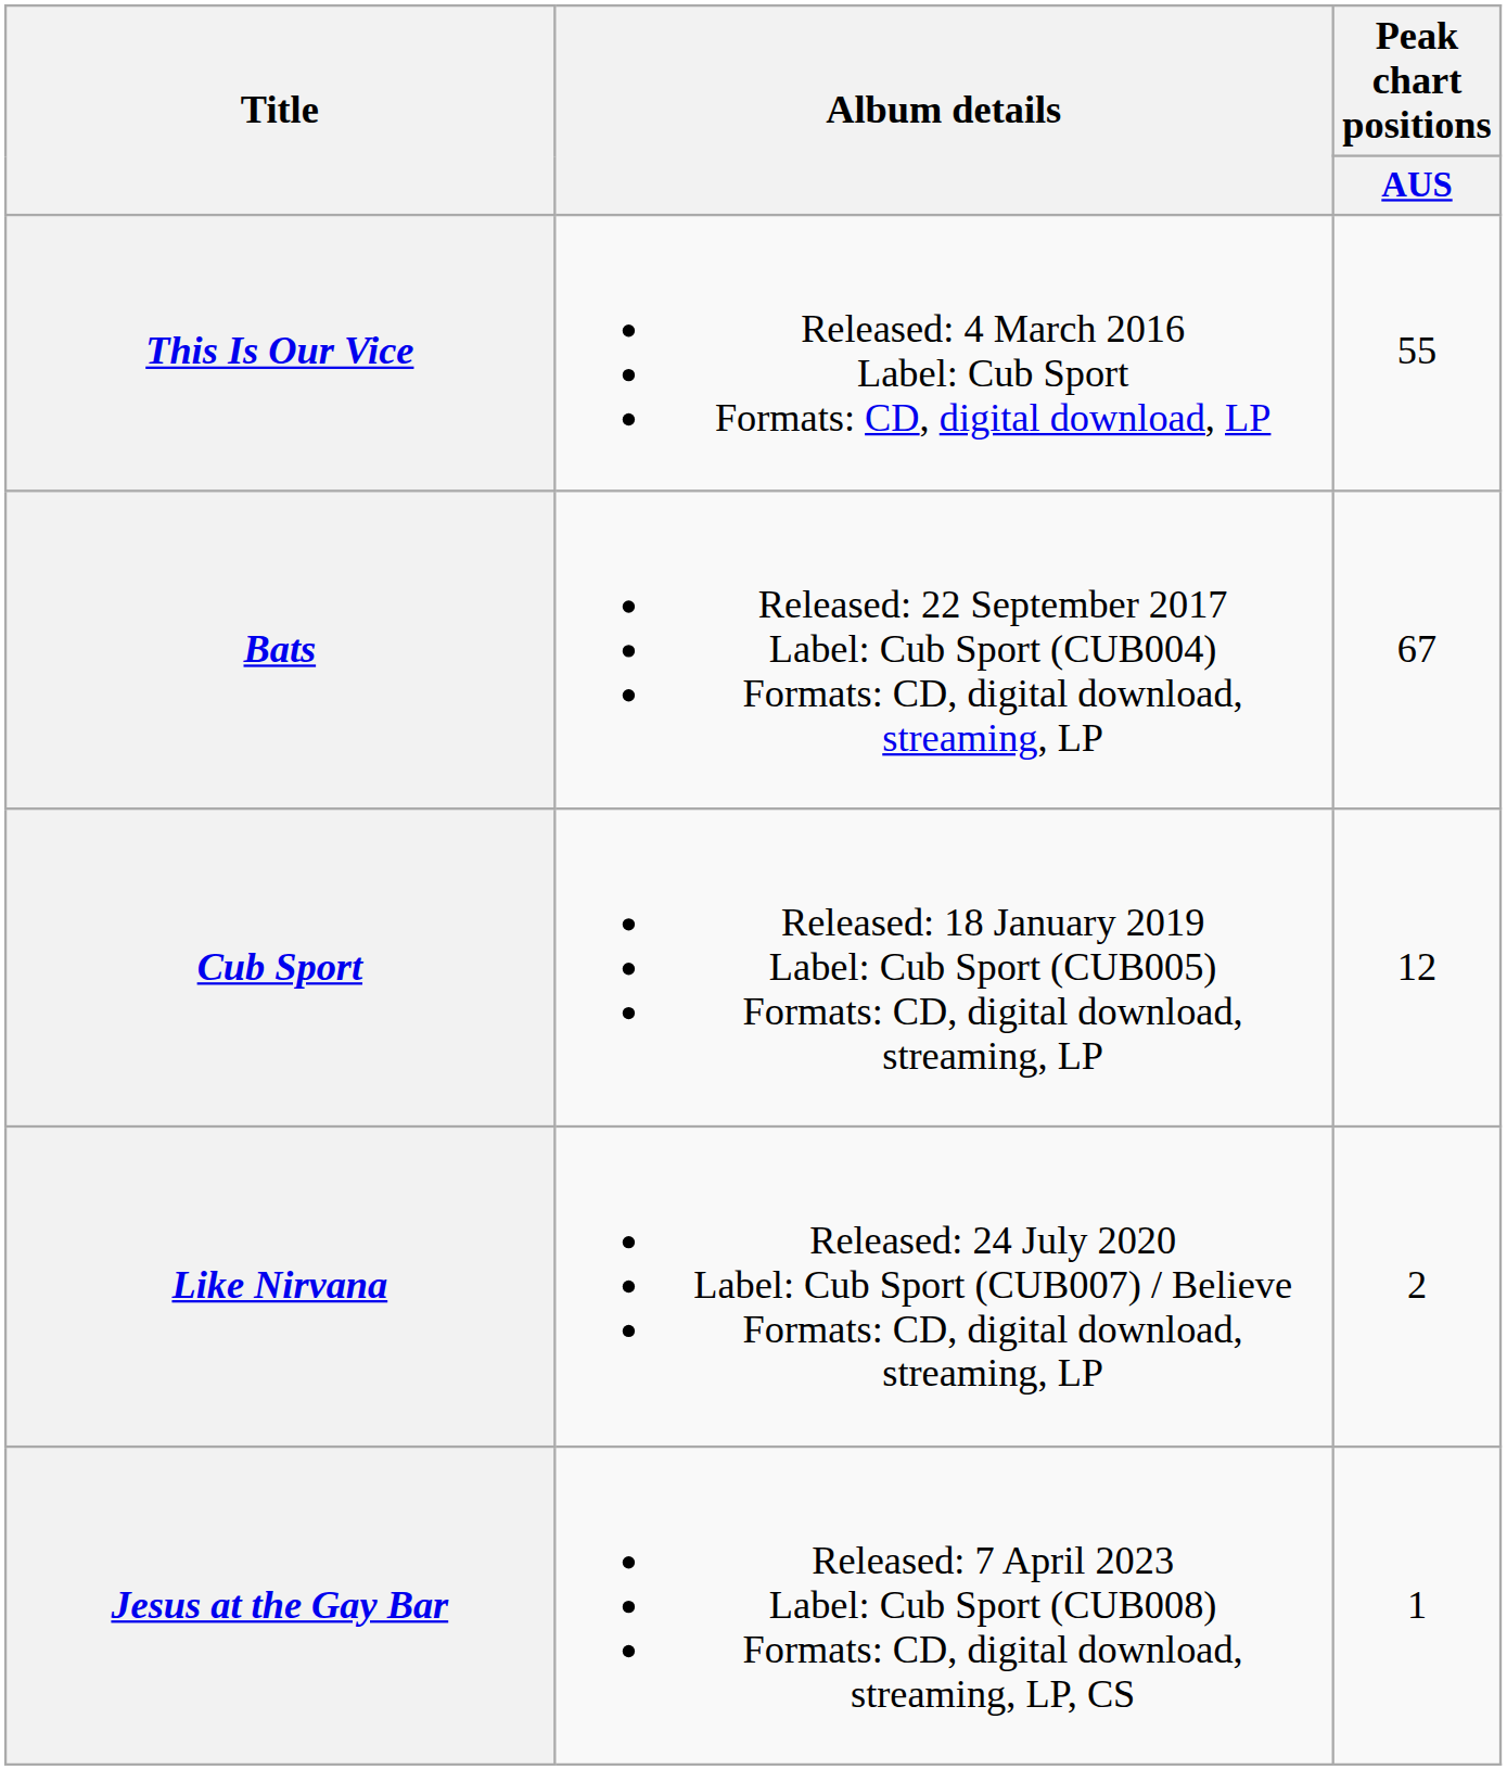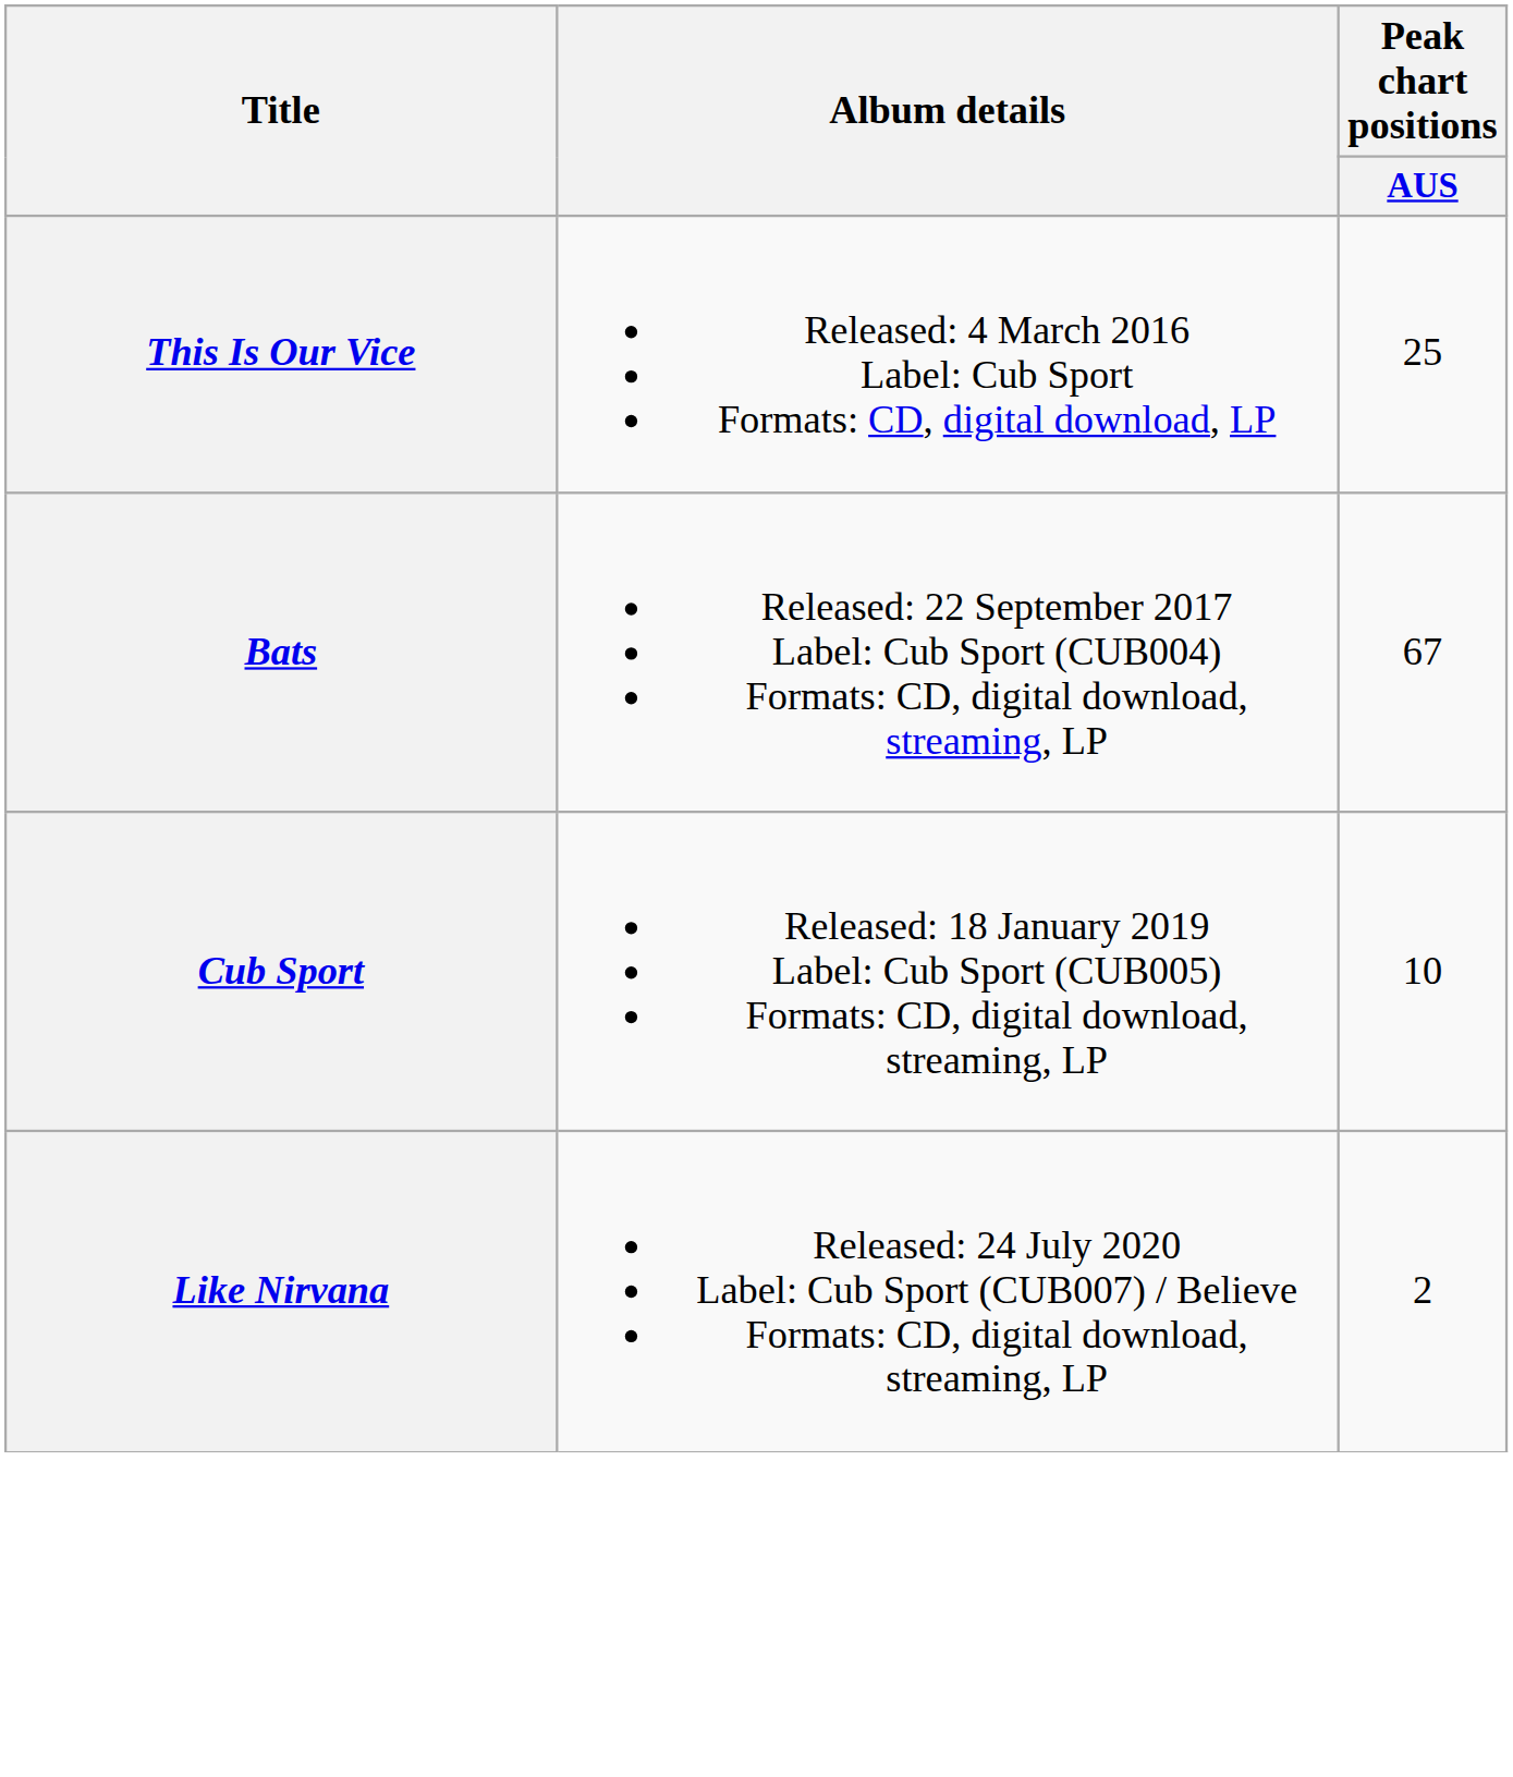This Is Our Vice | Peak chart positions / AUS: 55 -> 25
Cub Sport | Peak chart positions / AUS: 12 -> 10
- row: Jesus at the Gay Bar | Released: 7 April 2023 Label: Cub Sport (CUB008) Formats: CD, digital download, streaming, LP, CS | 1
